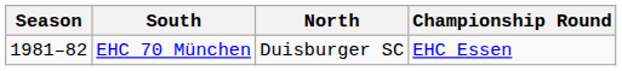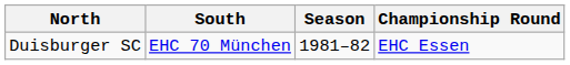columns swapped: Season <-> North
